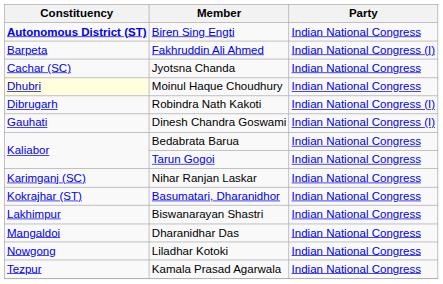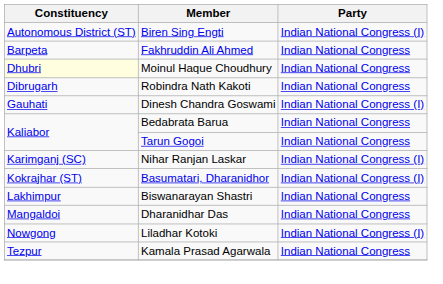Biren Sing Engti | Constituency: bold -> normal
Biren Sing Engti | Party: Indian National Congress -> Indian National Congress (I)
Fakhruddin Ali Ahmed | Party: Indian National Congress (I) -> Indian National Congress
- row: Cachar (SC) | Jyotsna Chanda | Indian National Congress
Robindra Nath Kakoti | Party: Indian National Congress (I) -> Indian National Congress
Nihar Ranjan Laskar | Party: Indian National Congress -> Indian National Congress (I)
Basumatari, Dharanidhor | Party: Indian National Congress -> Indian National Congress (I)
Liladhar Kotoki | Party: Indian National Congress -> Indian National Congress (I)
